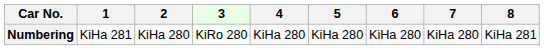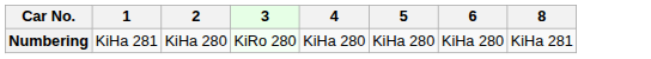- column: 7 | KiHa 280
